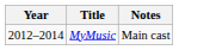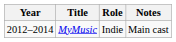+ column: Role | Indie
